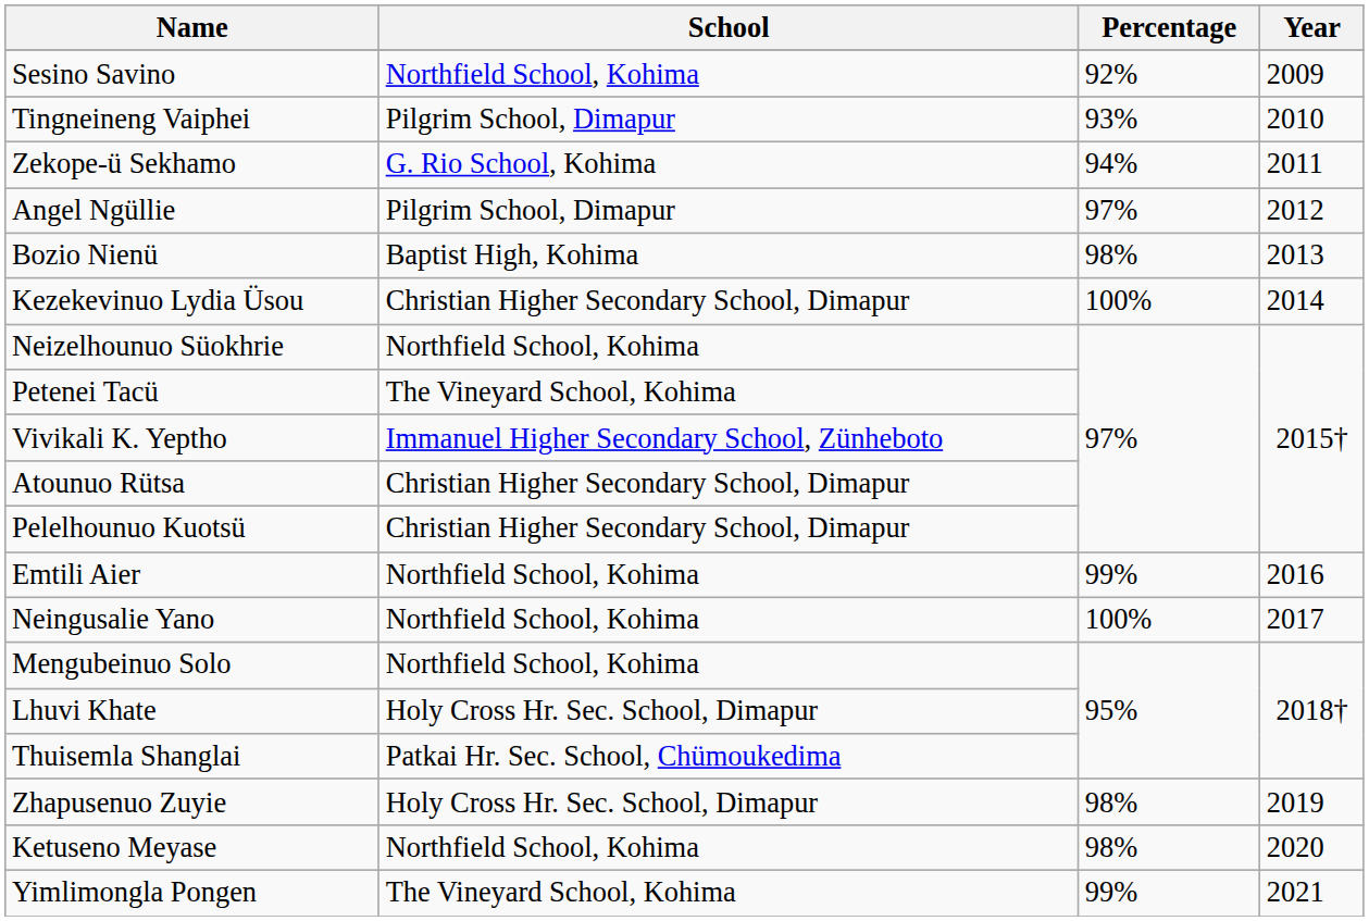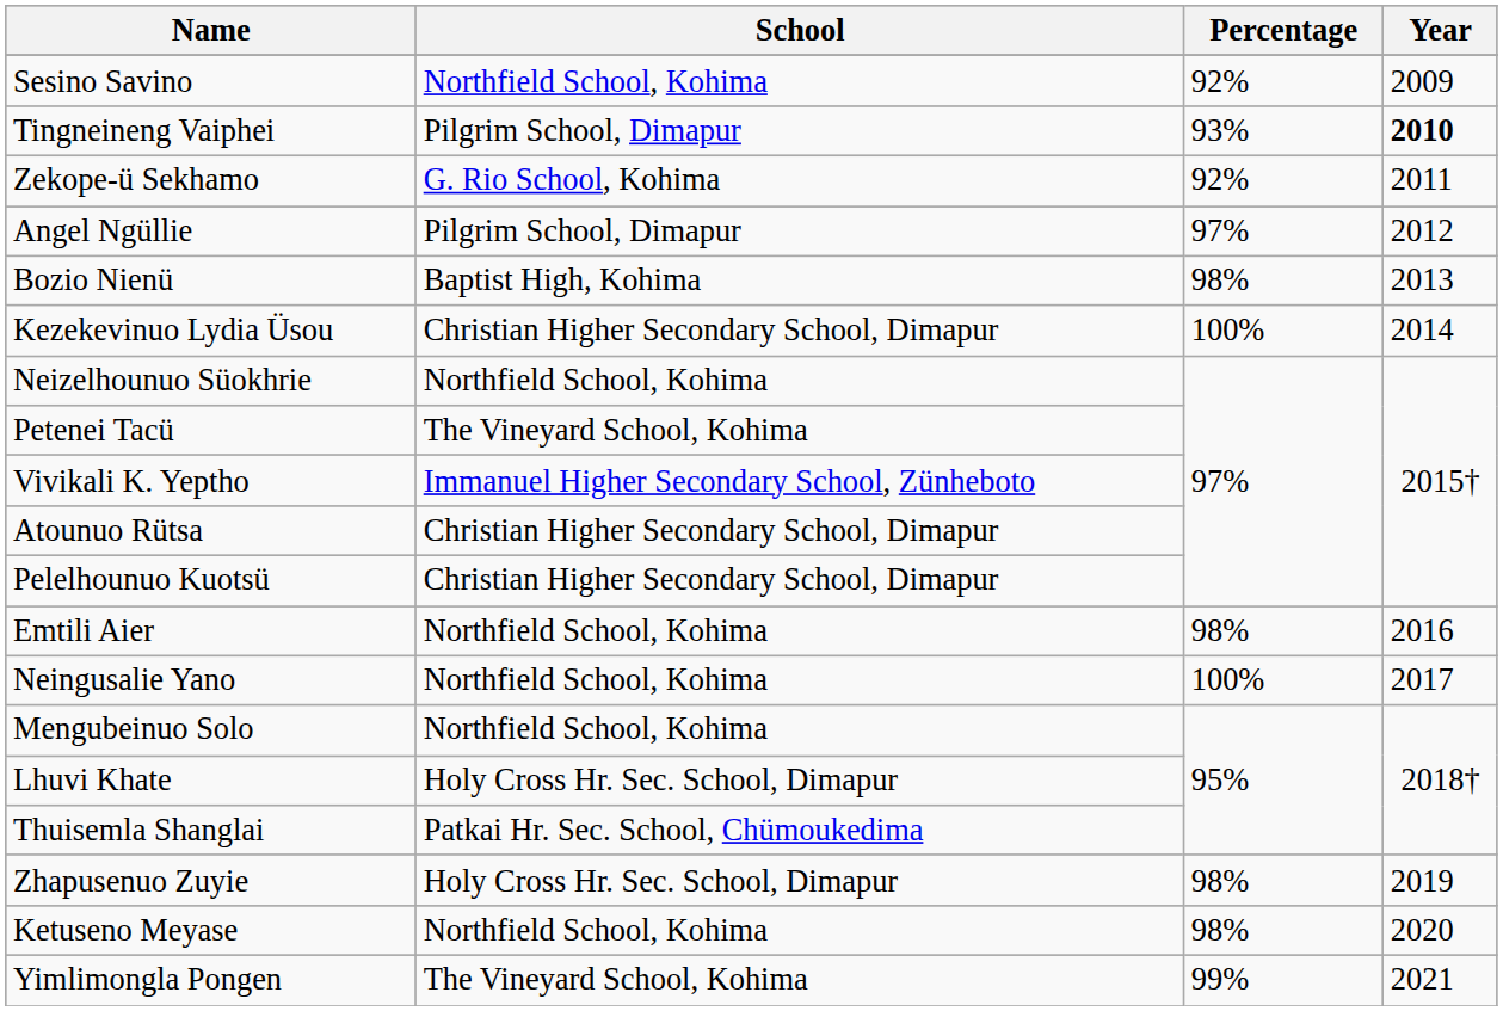Tingneineng Vaiphei | Year: normal -> bold
Zekope-ü Sekhamo | Percentage: 94% -> 92%
Emtili Aier | Percentage: 99% -> 98%
